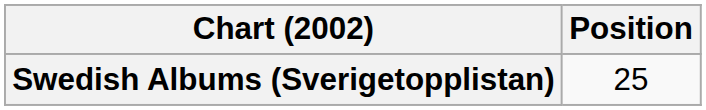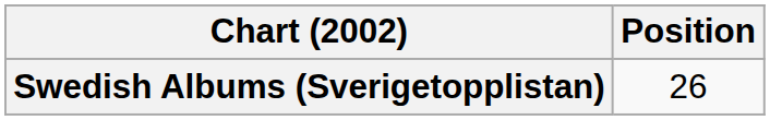Swedish Albums (Sverigetopplistan) | Position: 25 -> 26
